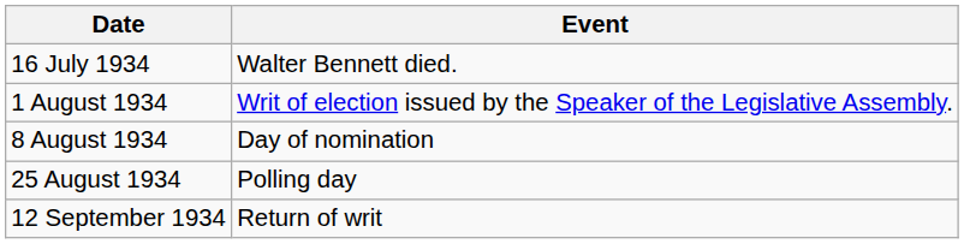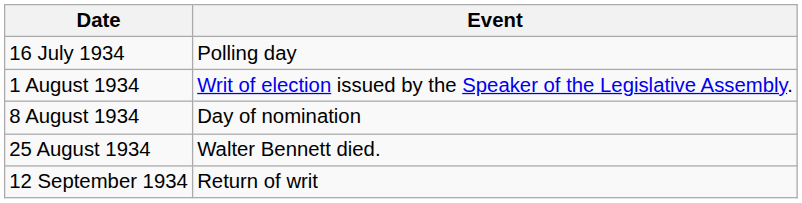16 July 1934 | Event: Walter Bennett died. -> Polling day
25 August 1934 | Event: Polling day -> Walter Bennett died.
